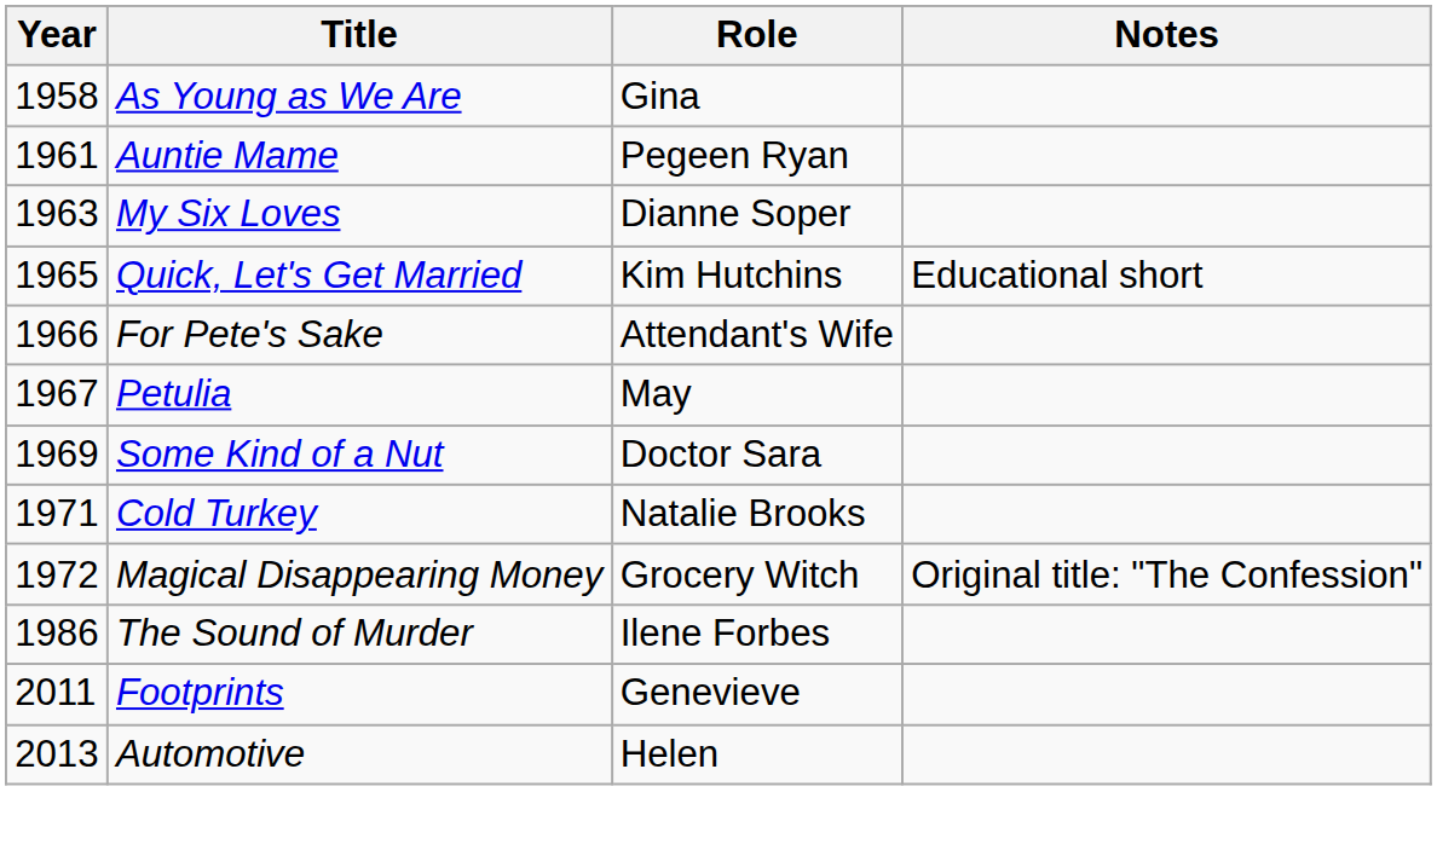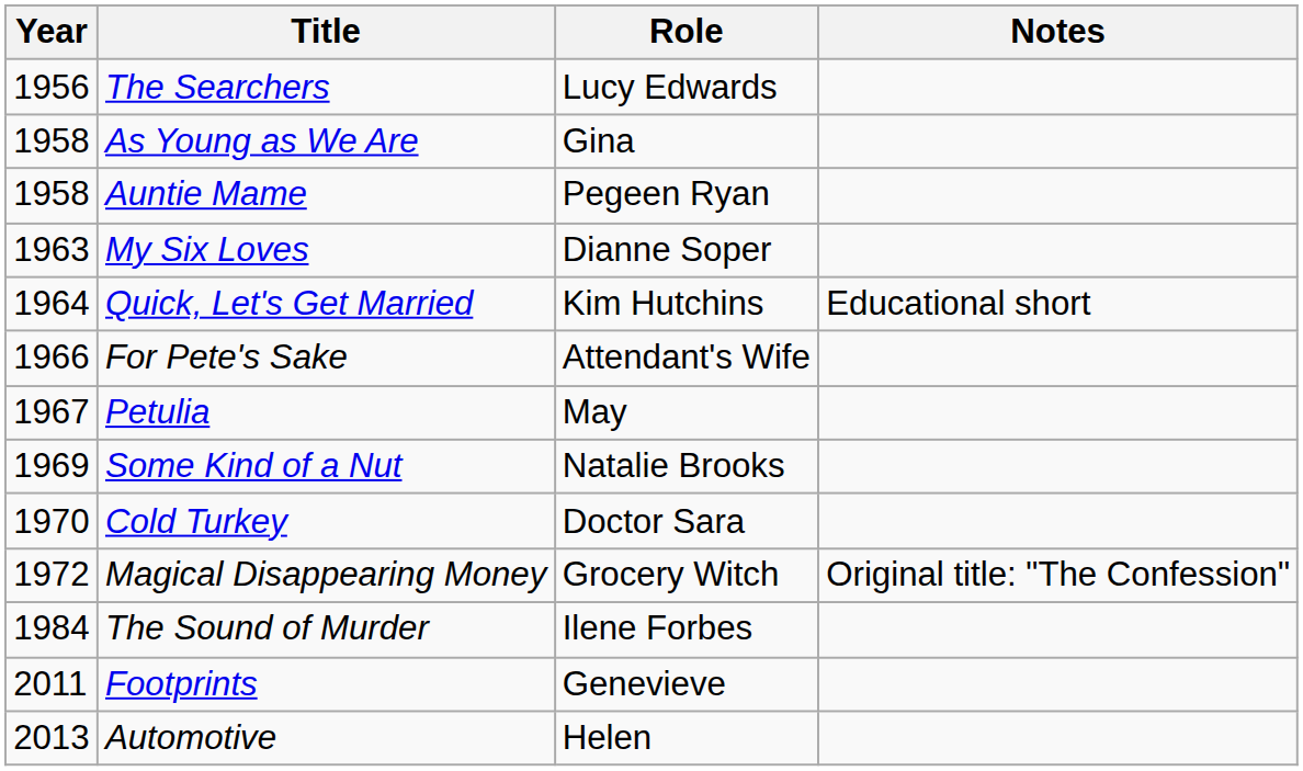+ row: 1956 | The Searchers | Lucy Edwards
Auntie Mame | Year: 1961 -> 1958
Quick, Let's Get Married | Year: 1965 -> 1964
Some Kind of a Nut | Role: Doctor Sara -> Natalie Brooks
Cold Turkey | Year: 1971 -> 1970
Cold Turkey | Role: Natalie Brooks -> Doctor Sara
The Sound of Murder | Year: 1986 -> 1984
